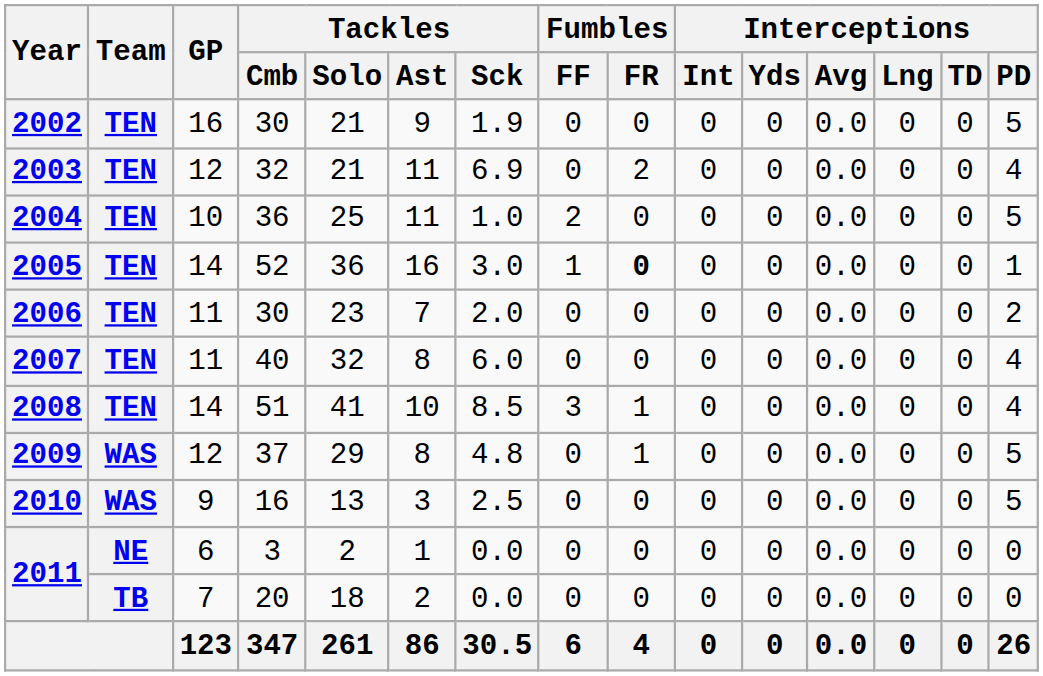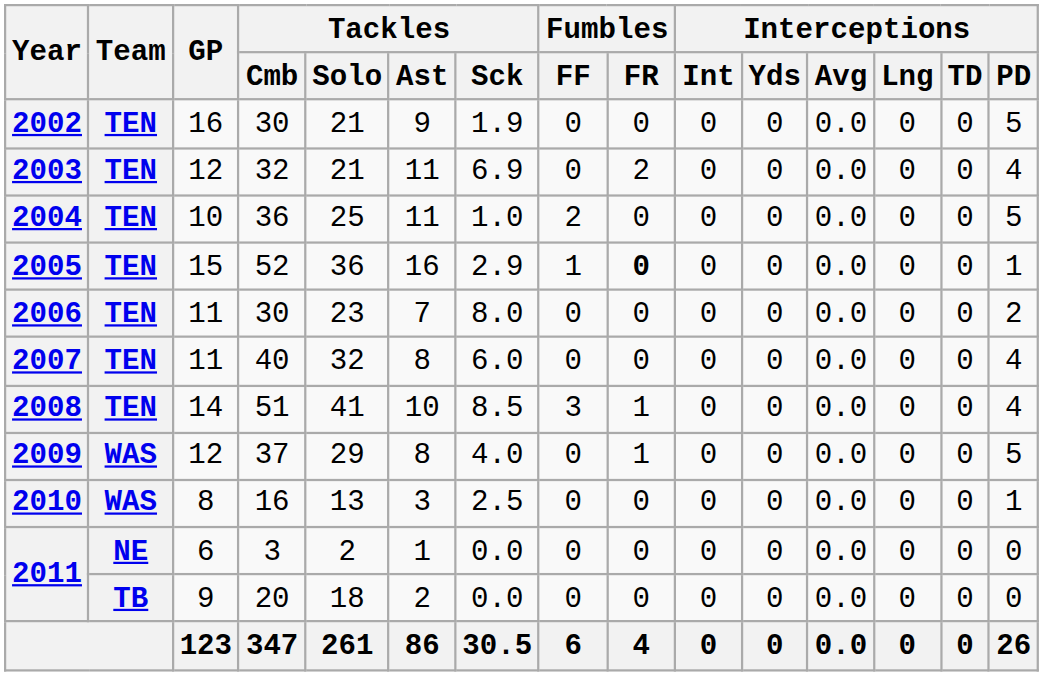2005 | GP: 14 -> 15
2005 | Tackles / Sck: 3.0 -> 2.9
2006 | Tackles / Sck: 2.0 -> 8.0
2009 | Tackles / Sck: 4.8 -> 4.0
2010 | GP: 9 -> 8
2010 | Interceptions / PD: 5 -> 1
2011 / 20 | GP: 7 -> 9
